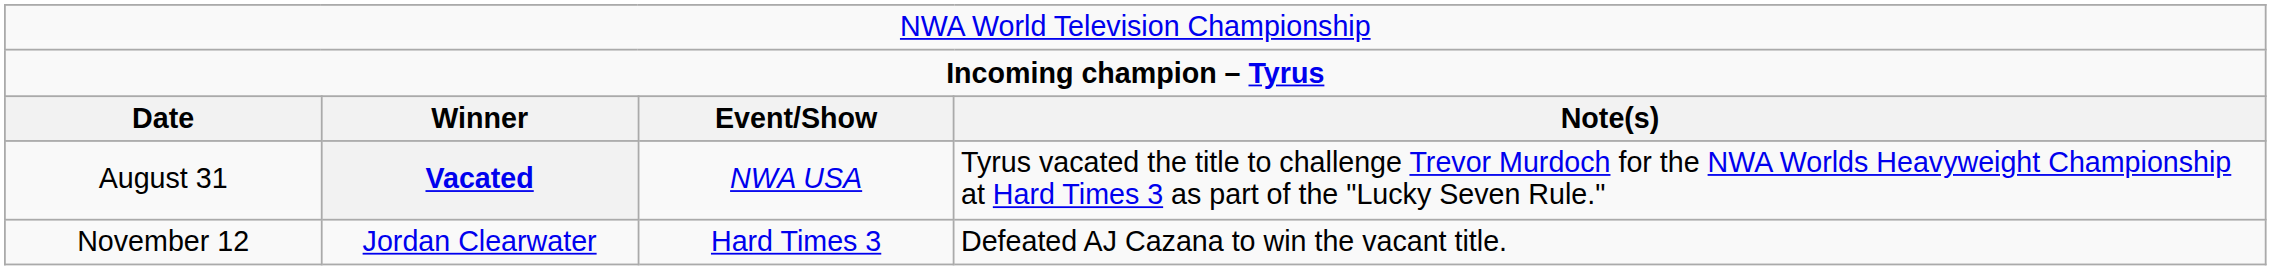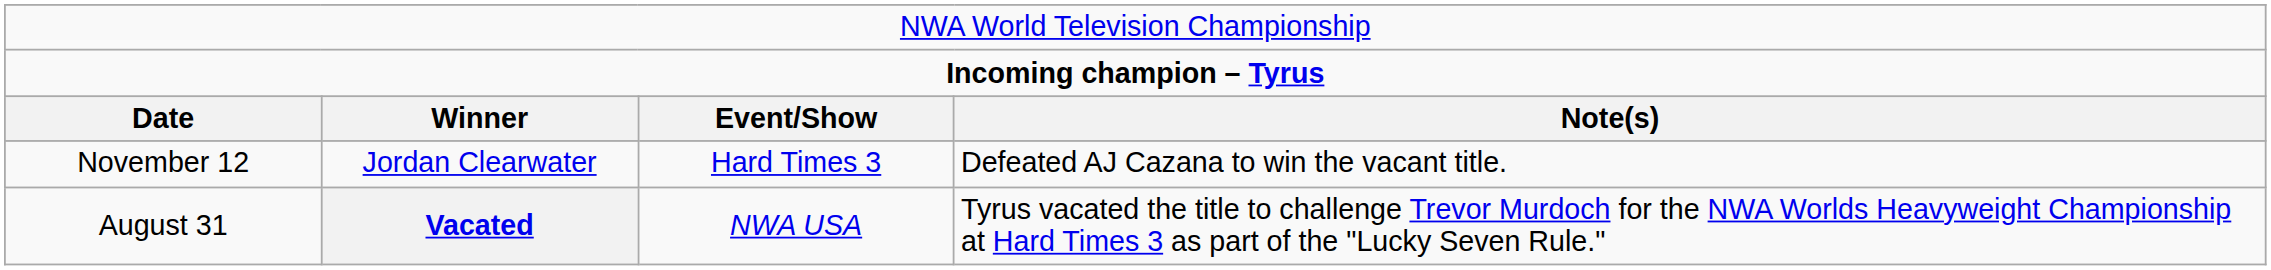rows swapped: August 31 <-> November 12
